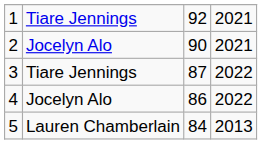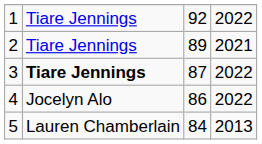1 | column 4: 2021 -> 2022
2 | column 2: Jocelyn Alo -> Tiare Jennings
2 | column 3: 90 -> 89
3 | column 2: normal -> bold
